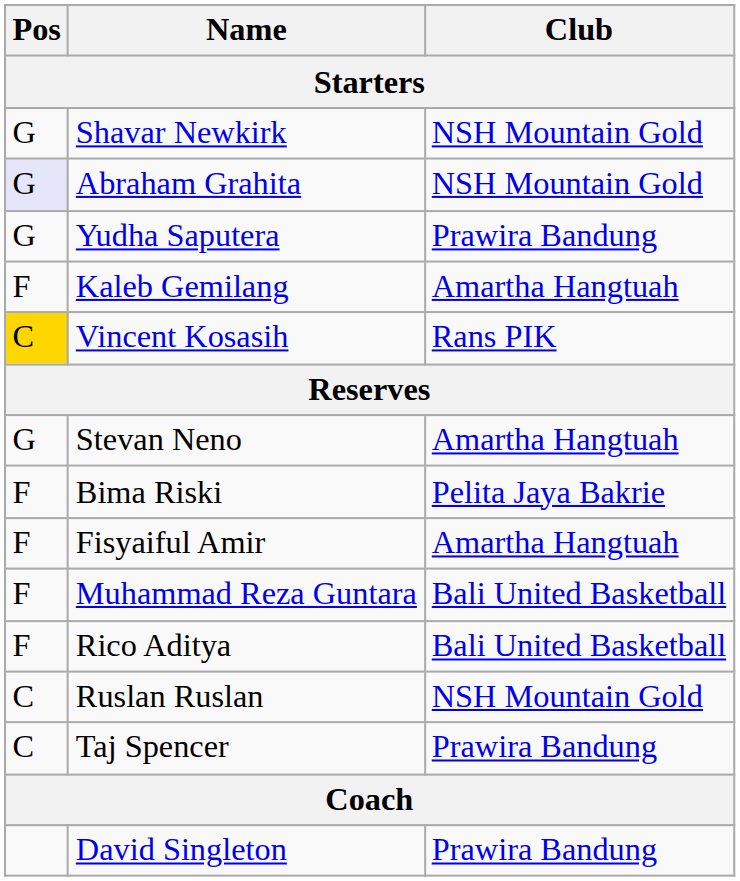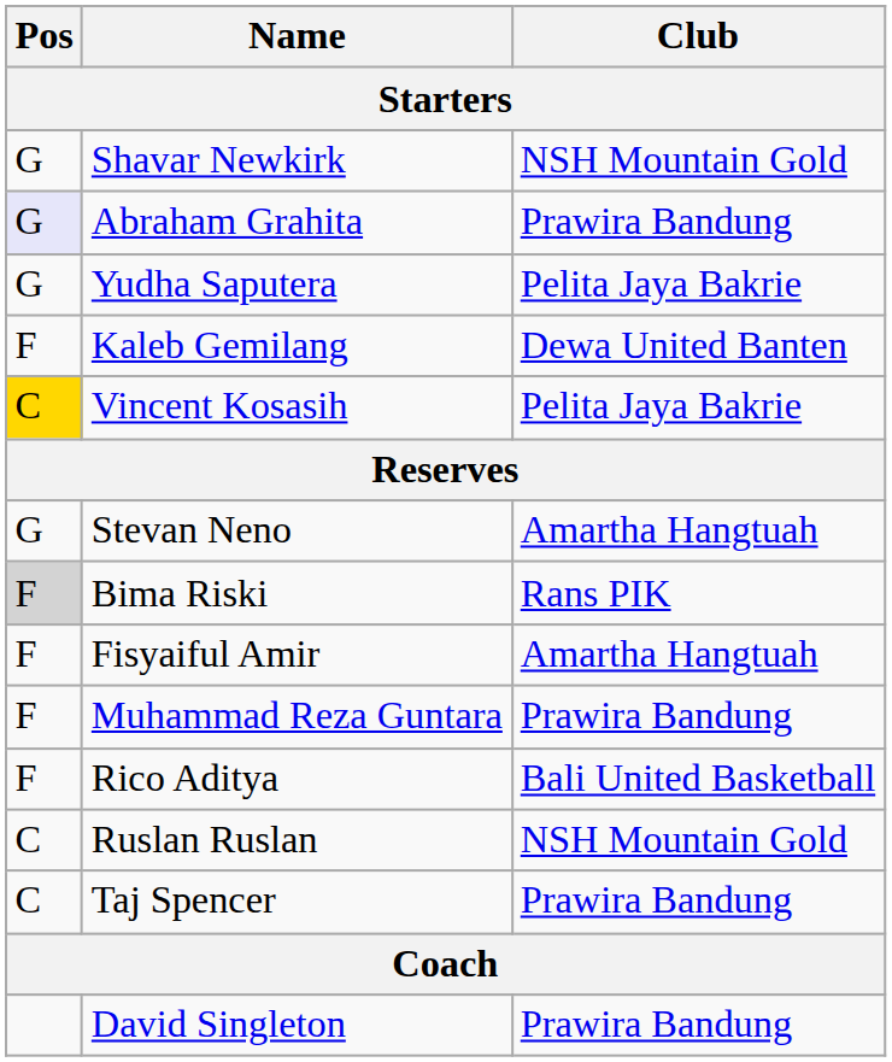Abraham Grahita | Club: NSH Mountain Gold -> Prawira Bandung
Yudha Saputera | Club: Prawira Bandung -> Pelita Jaya Bakrie
Kaleb Gemilang | Club: Amartha Hangtuah -> Dewa United Banten
Vincent Kosasih | Club: Rans PIK -> Pelita Jaya Bakrie
Bima Riski | Pos: no background -> lightgrey background
Bima Riski | Club: Pelita Jaya Bakrie -> Rans PIK
Muhammad Reza Guntara | Club: Bali United Basketball -> Prawira Bandung
